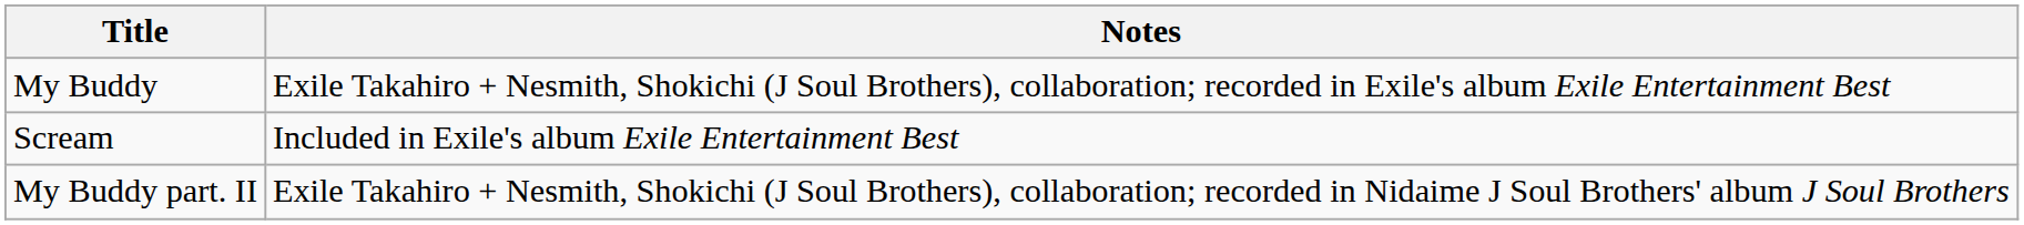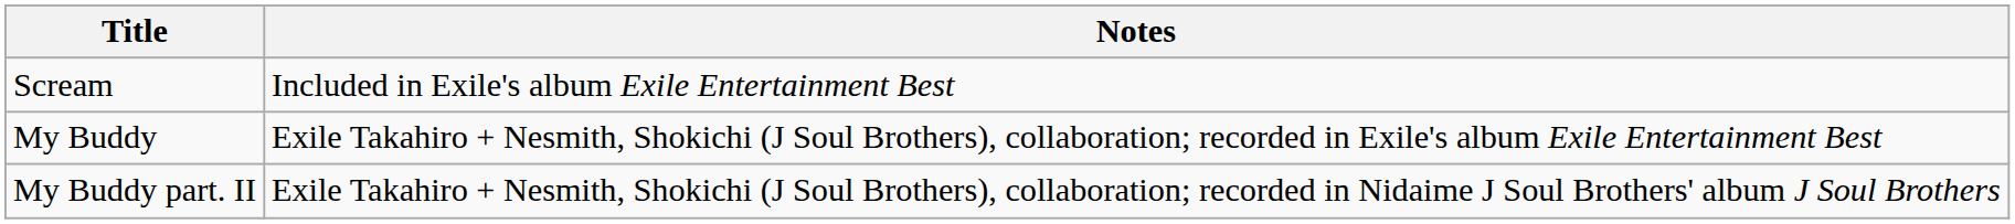rows swapped: Scream <-> My Buddy
